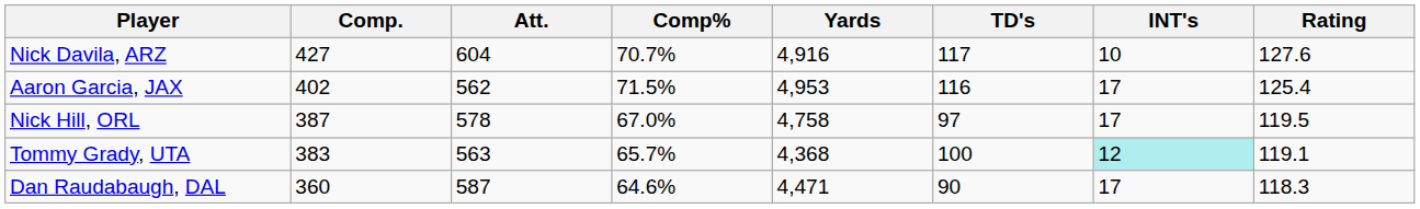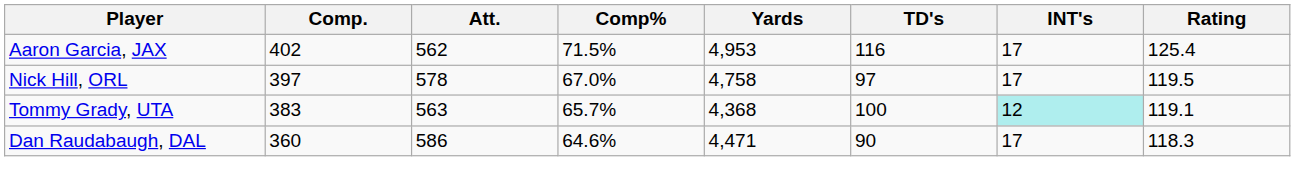- row: Nick Davila, ARZ | 427 | 604 | 70.7% | 4,916 | 117 | 10 | 127.6
Nick Hill, ORL | Comp.: 387 -> 397
Dan Raudabaugh, DAL | Att.: 587 -> 586
